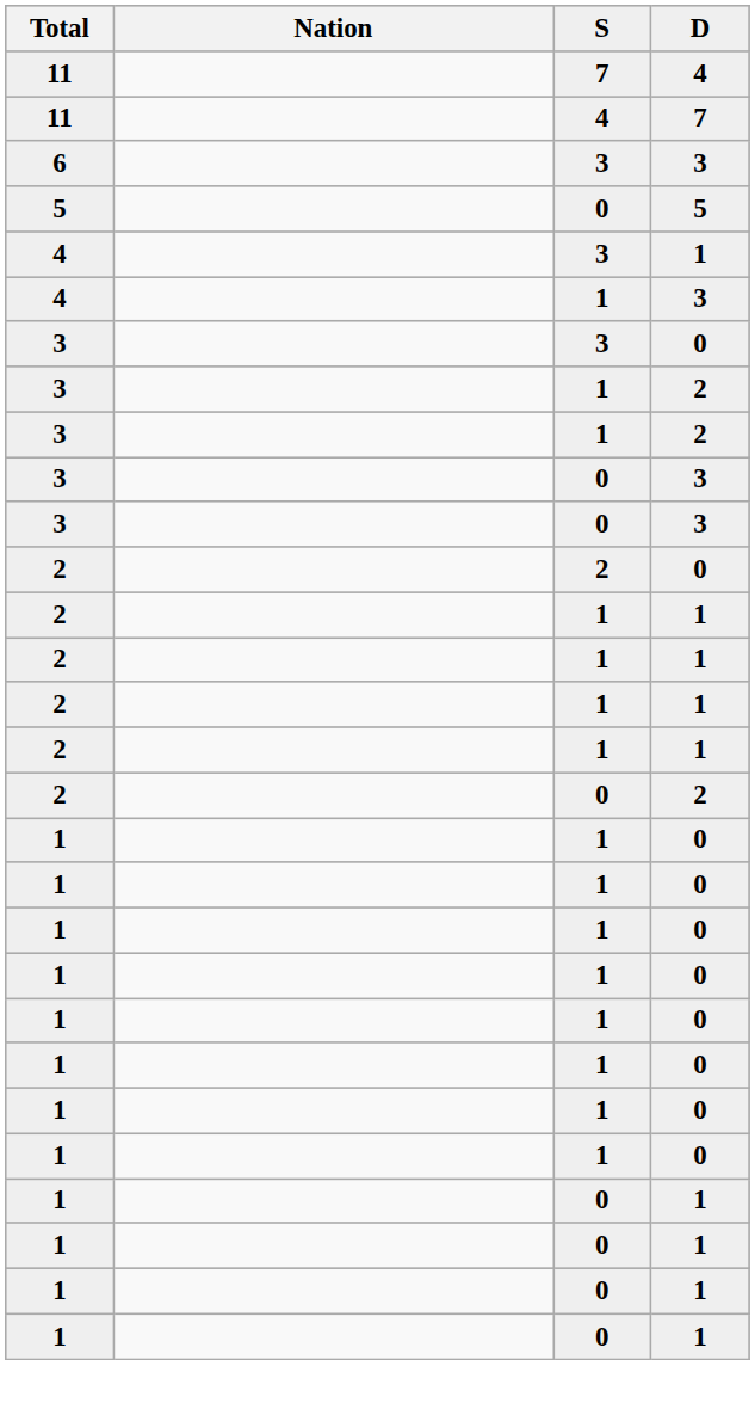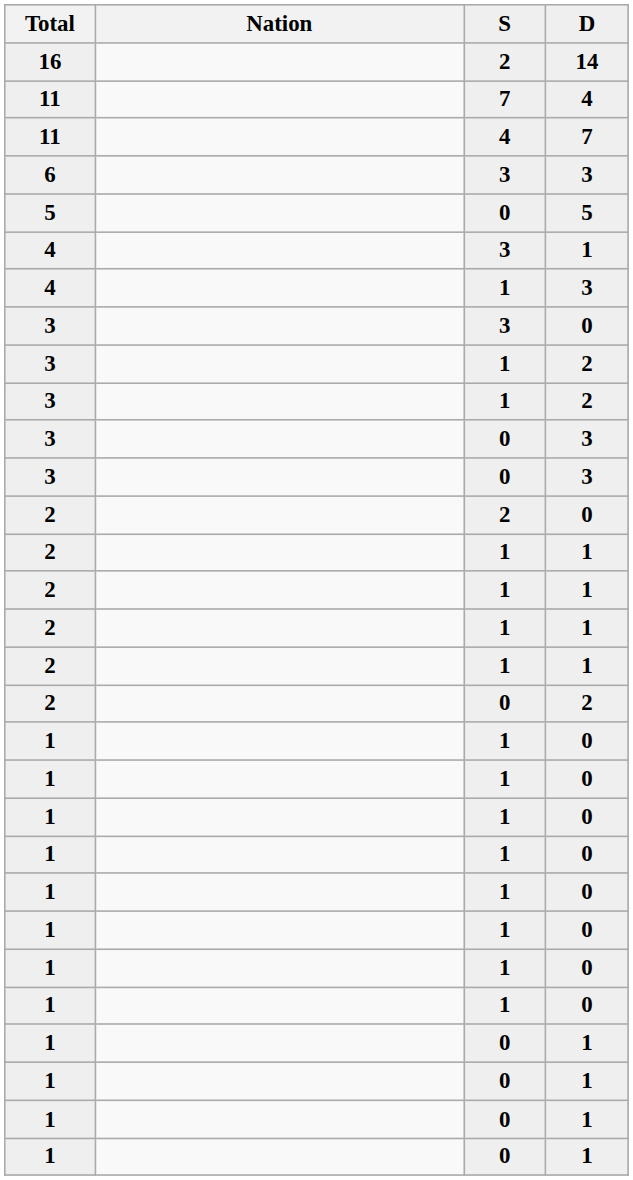+ row: 16 | 2 | 14
